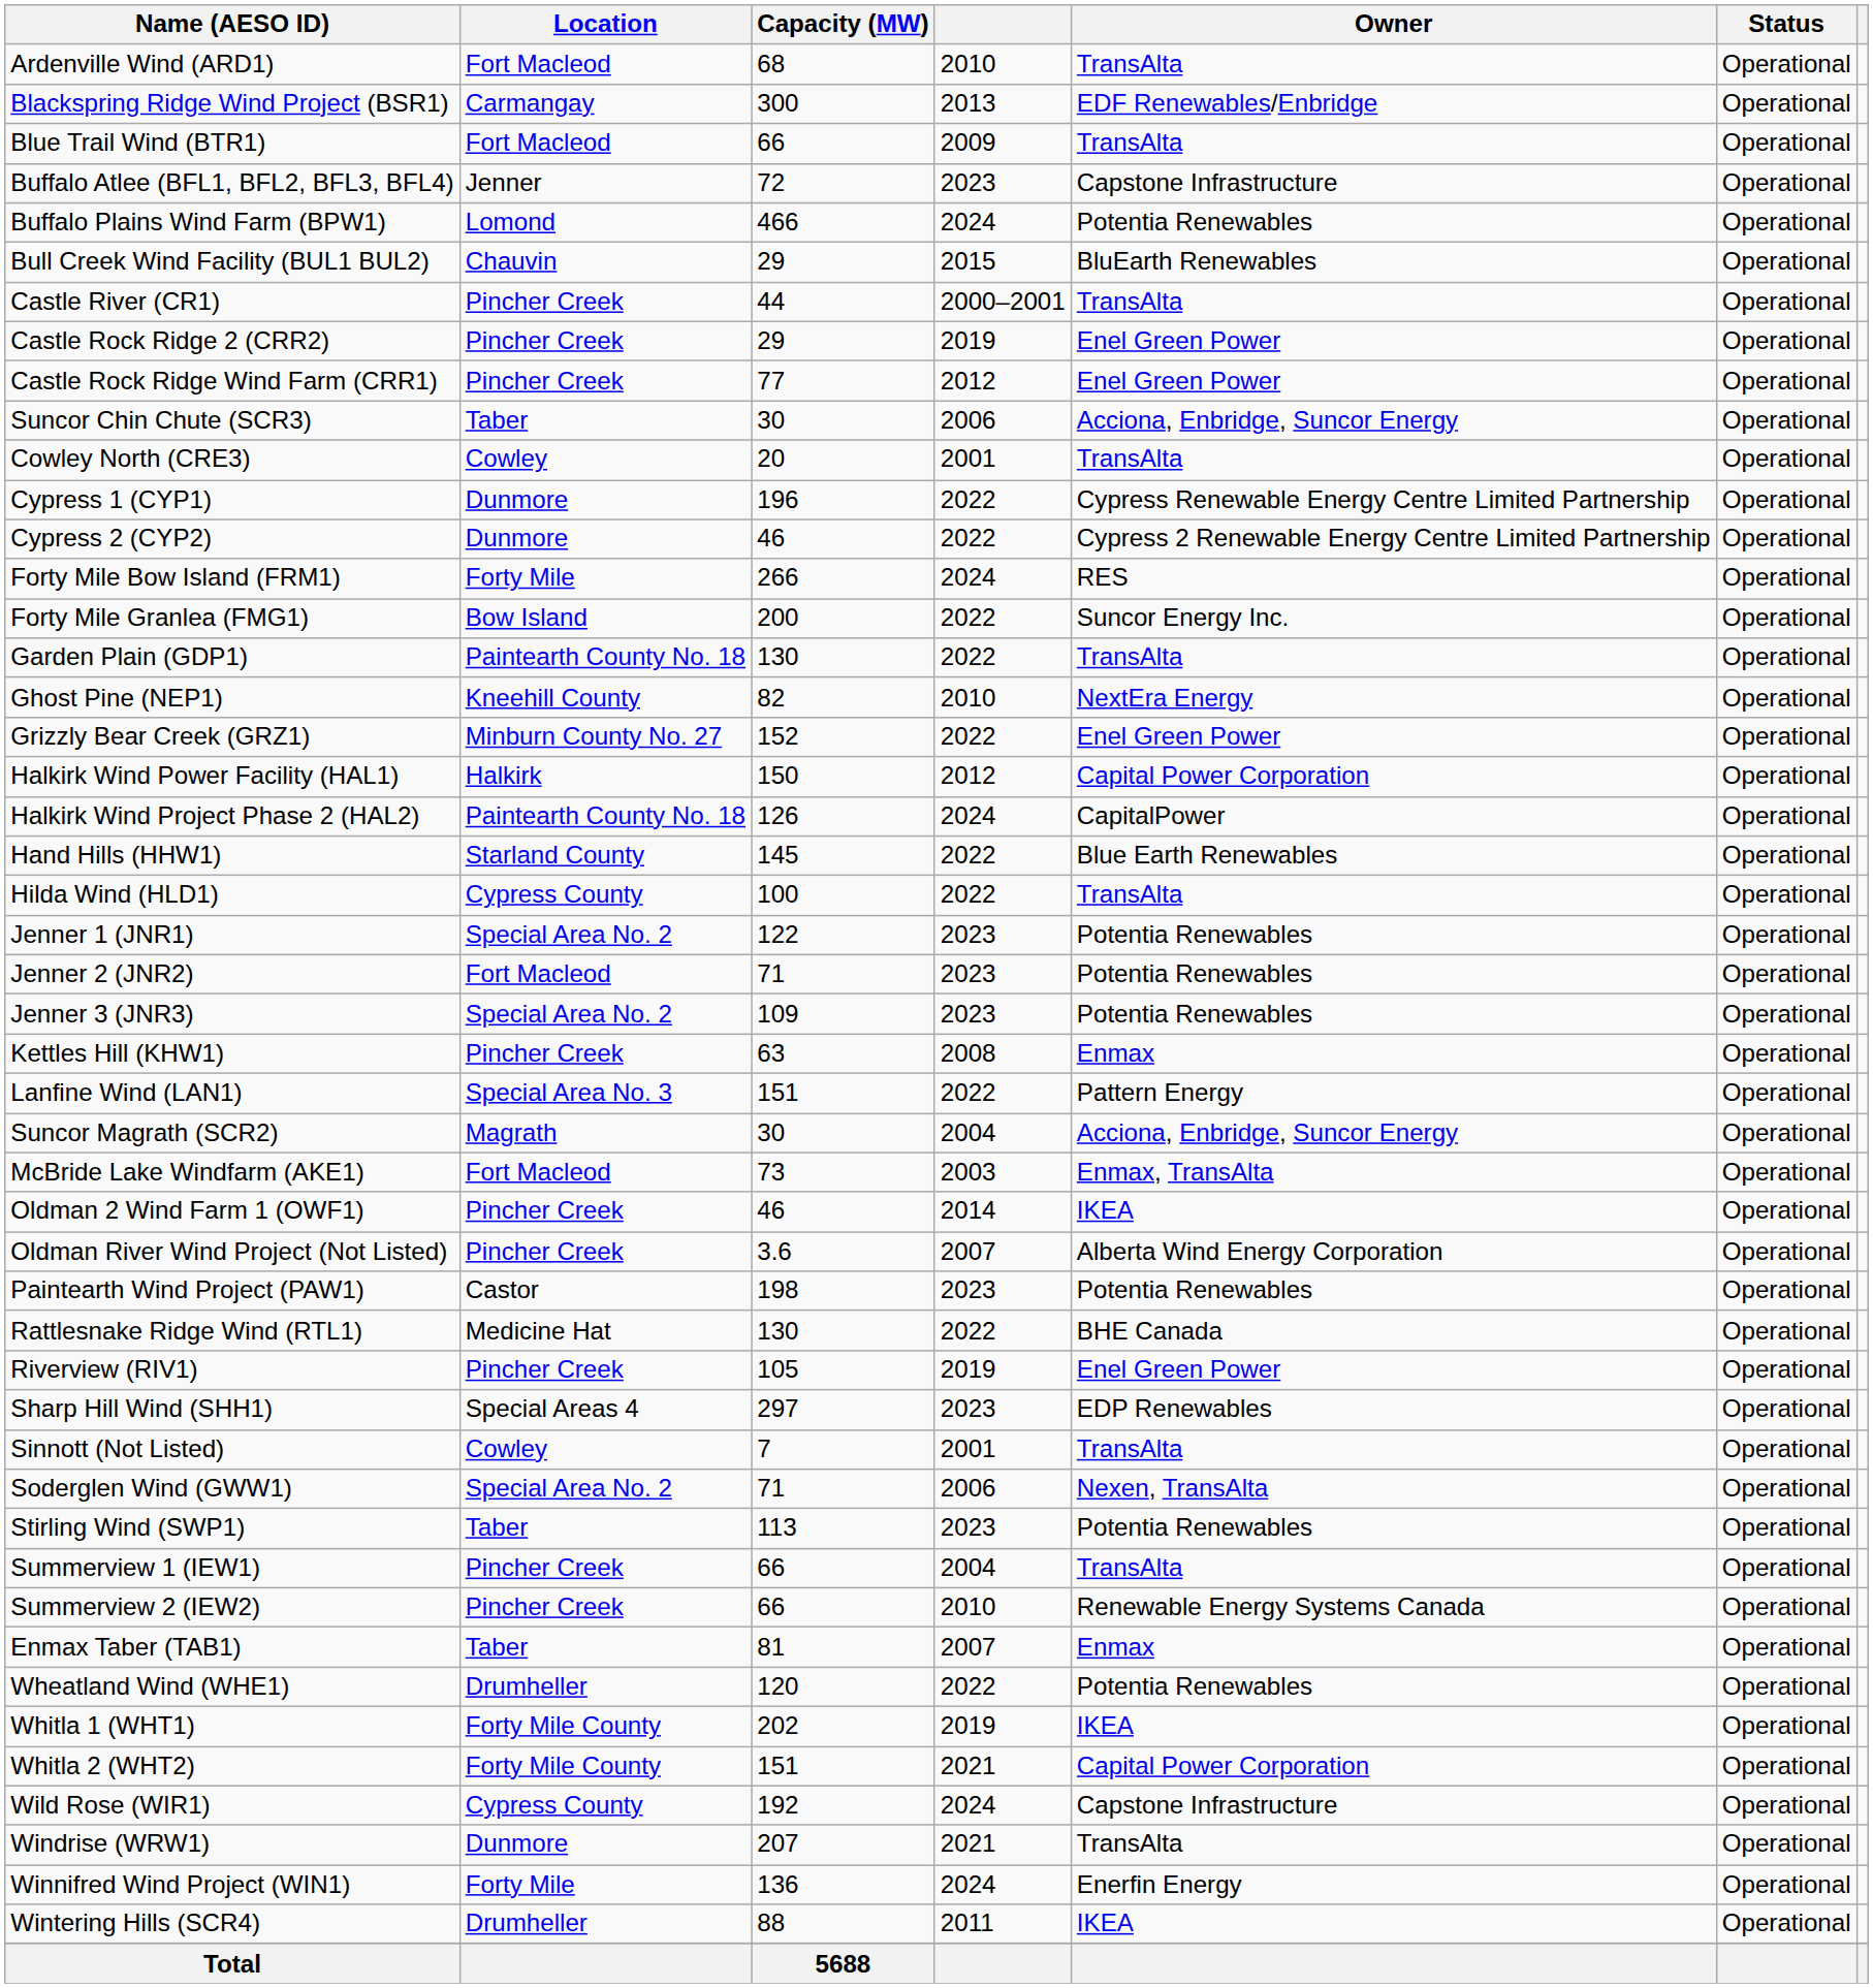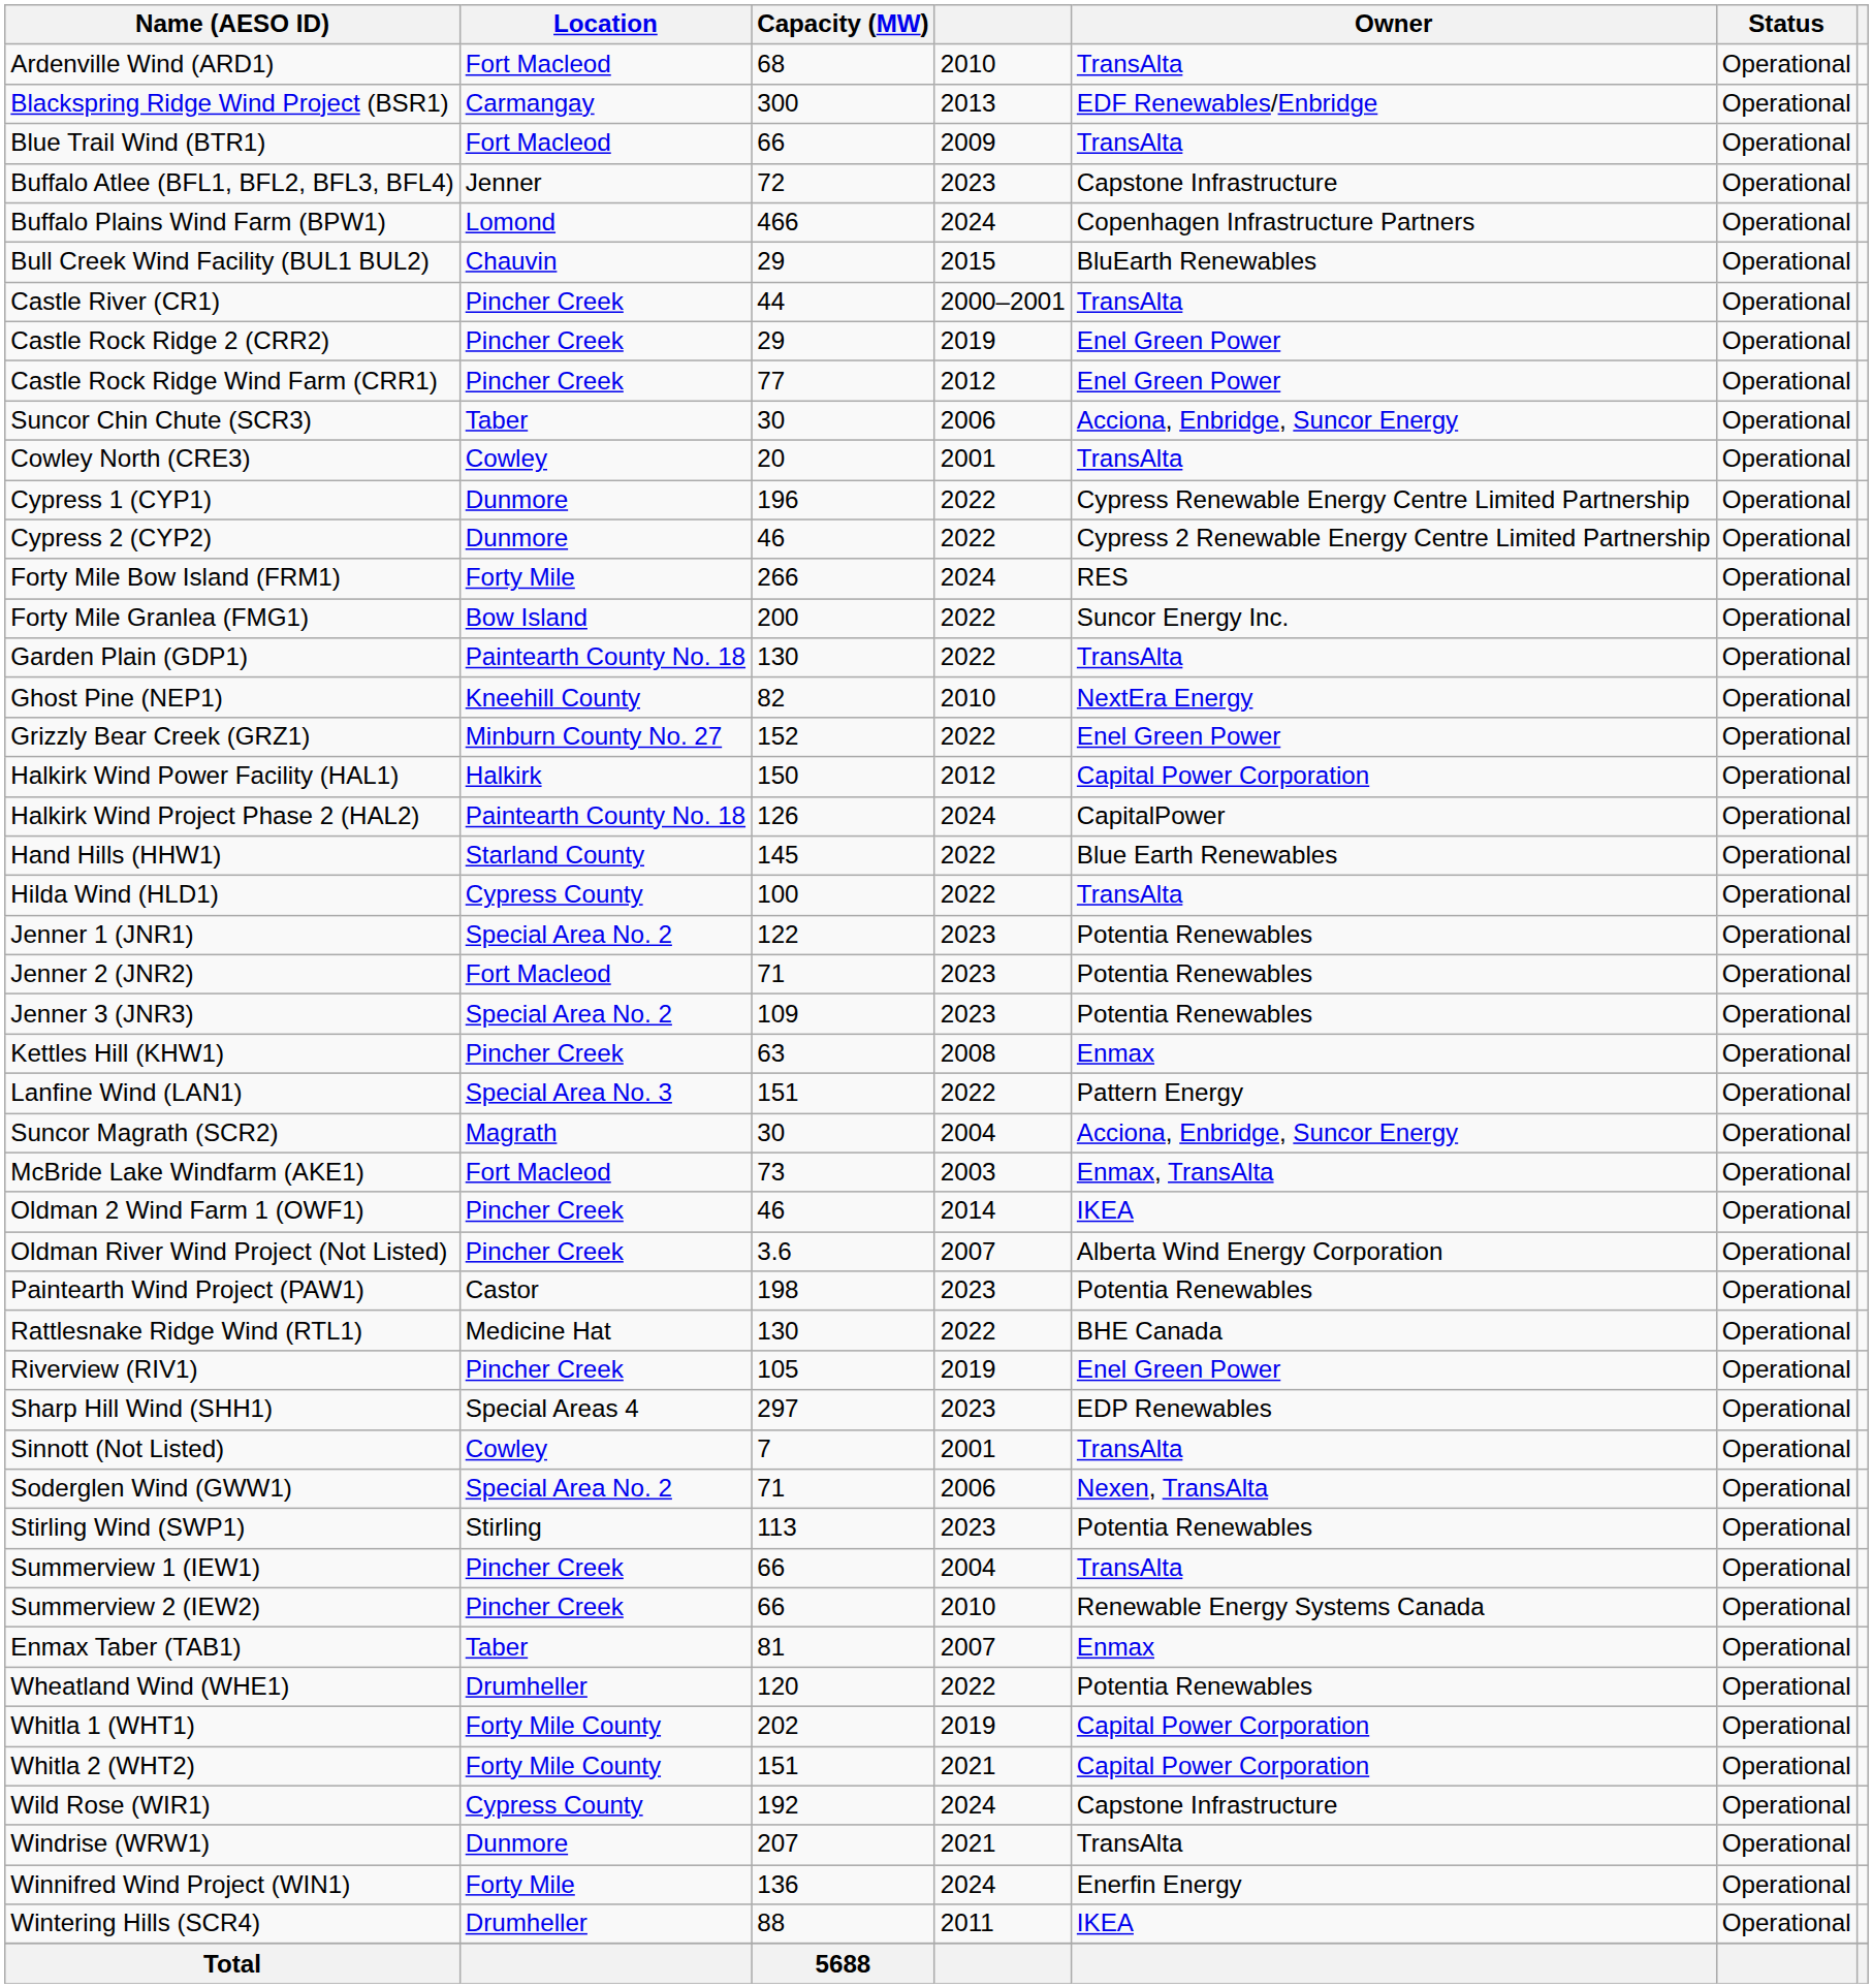Buffalo Plains Wind Farm (BPW1) | Owner: Potentia Renewables -> Copenhagen Infrastructure Partners
Stirling Wind (SWP1) | Location: Taber -> Stirling
Whitla 1 (WHT1) | Owner: IKEA -> Capital Power Corporation
